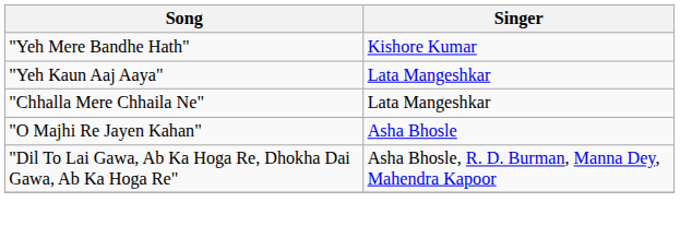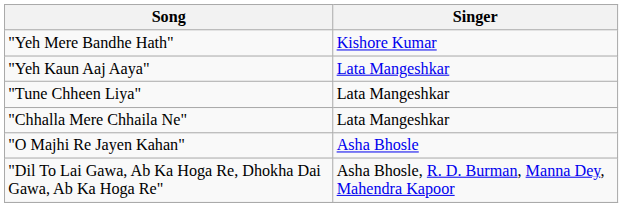+ row: "Tune Chheen Liya" | Lata Mangeshkar
